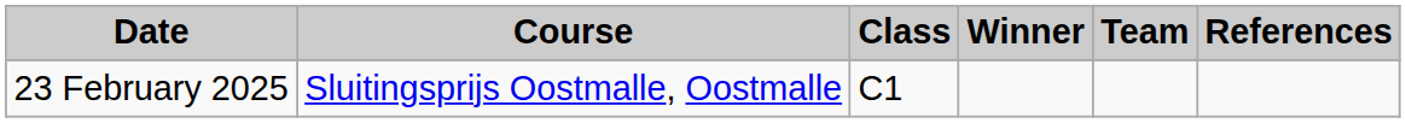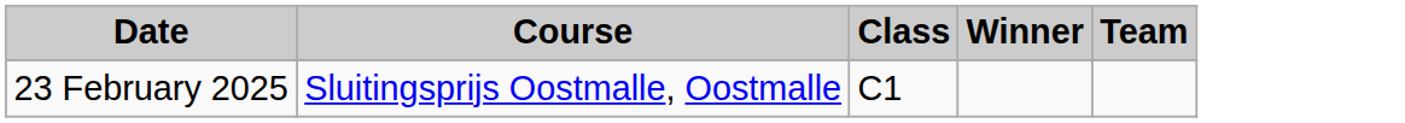- column: References
